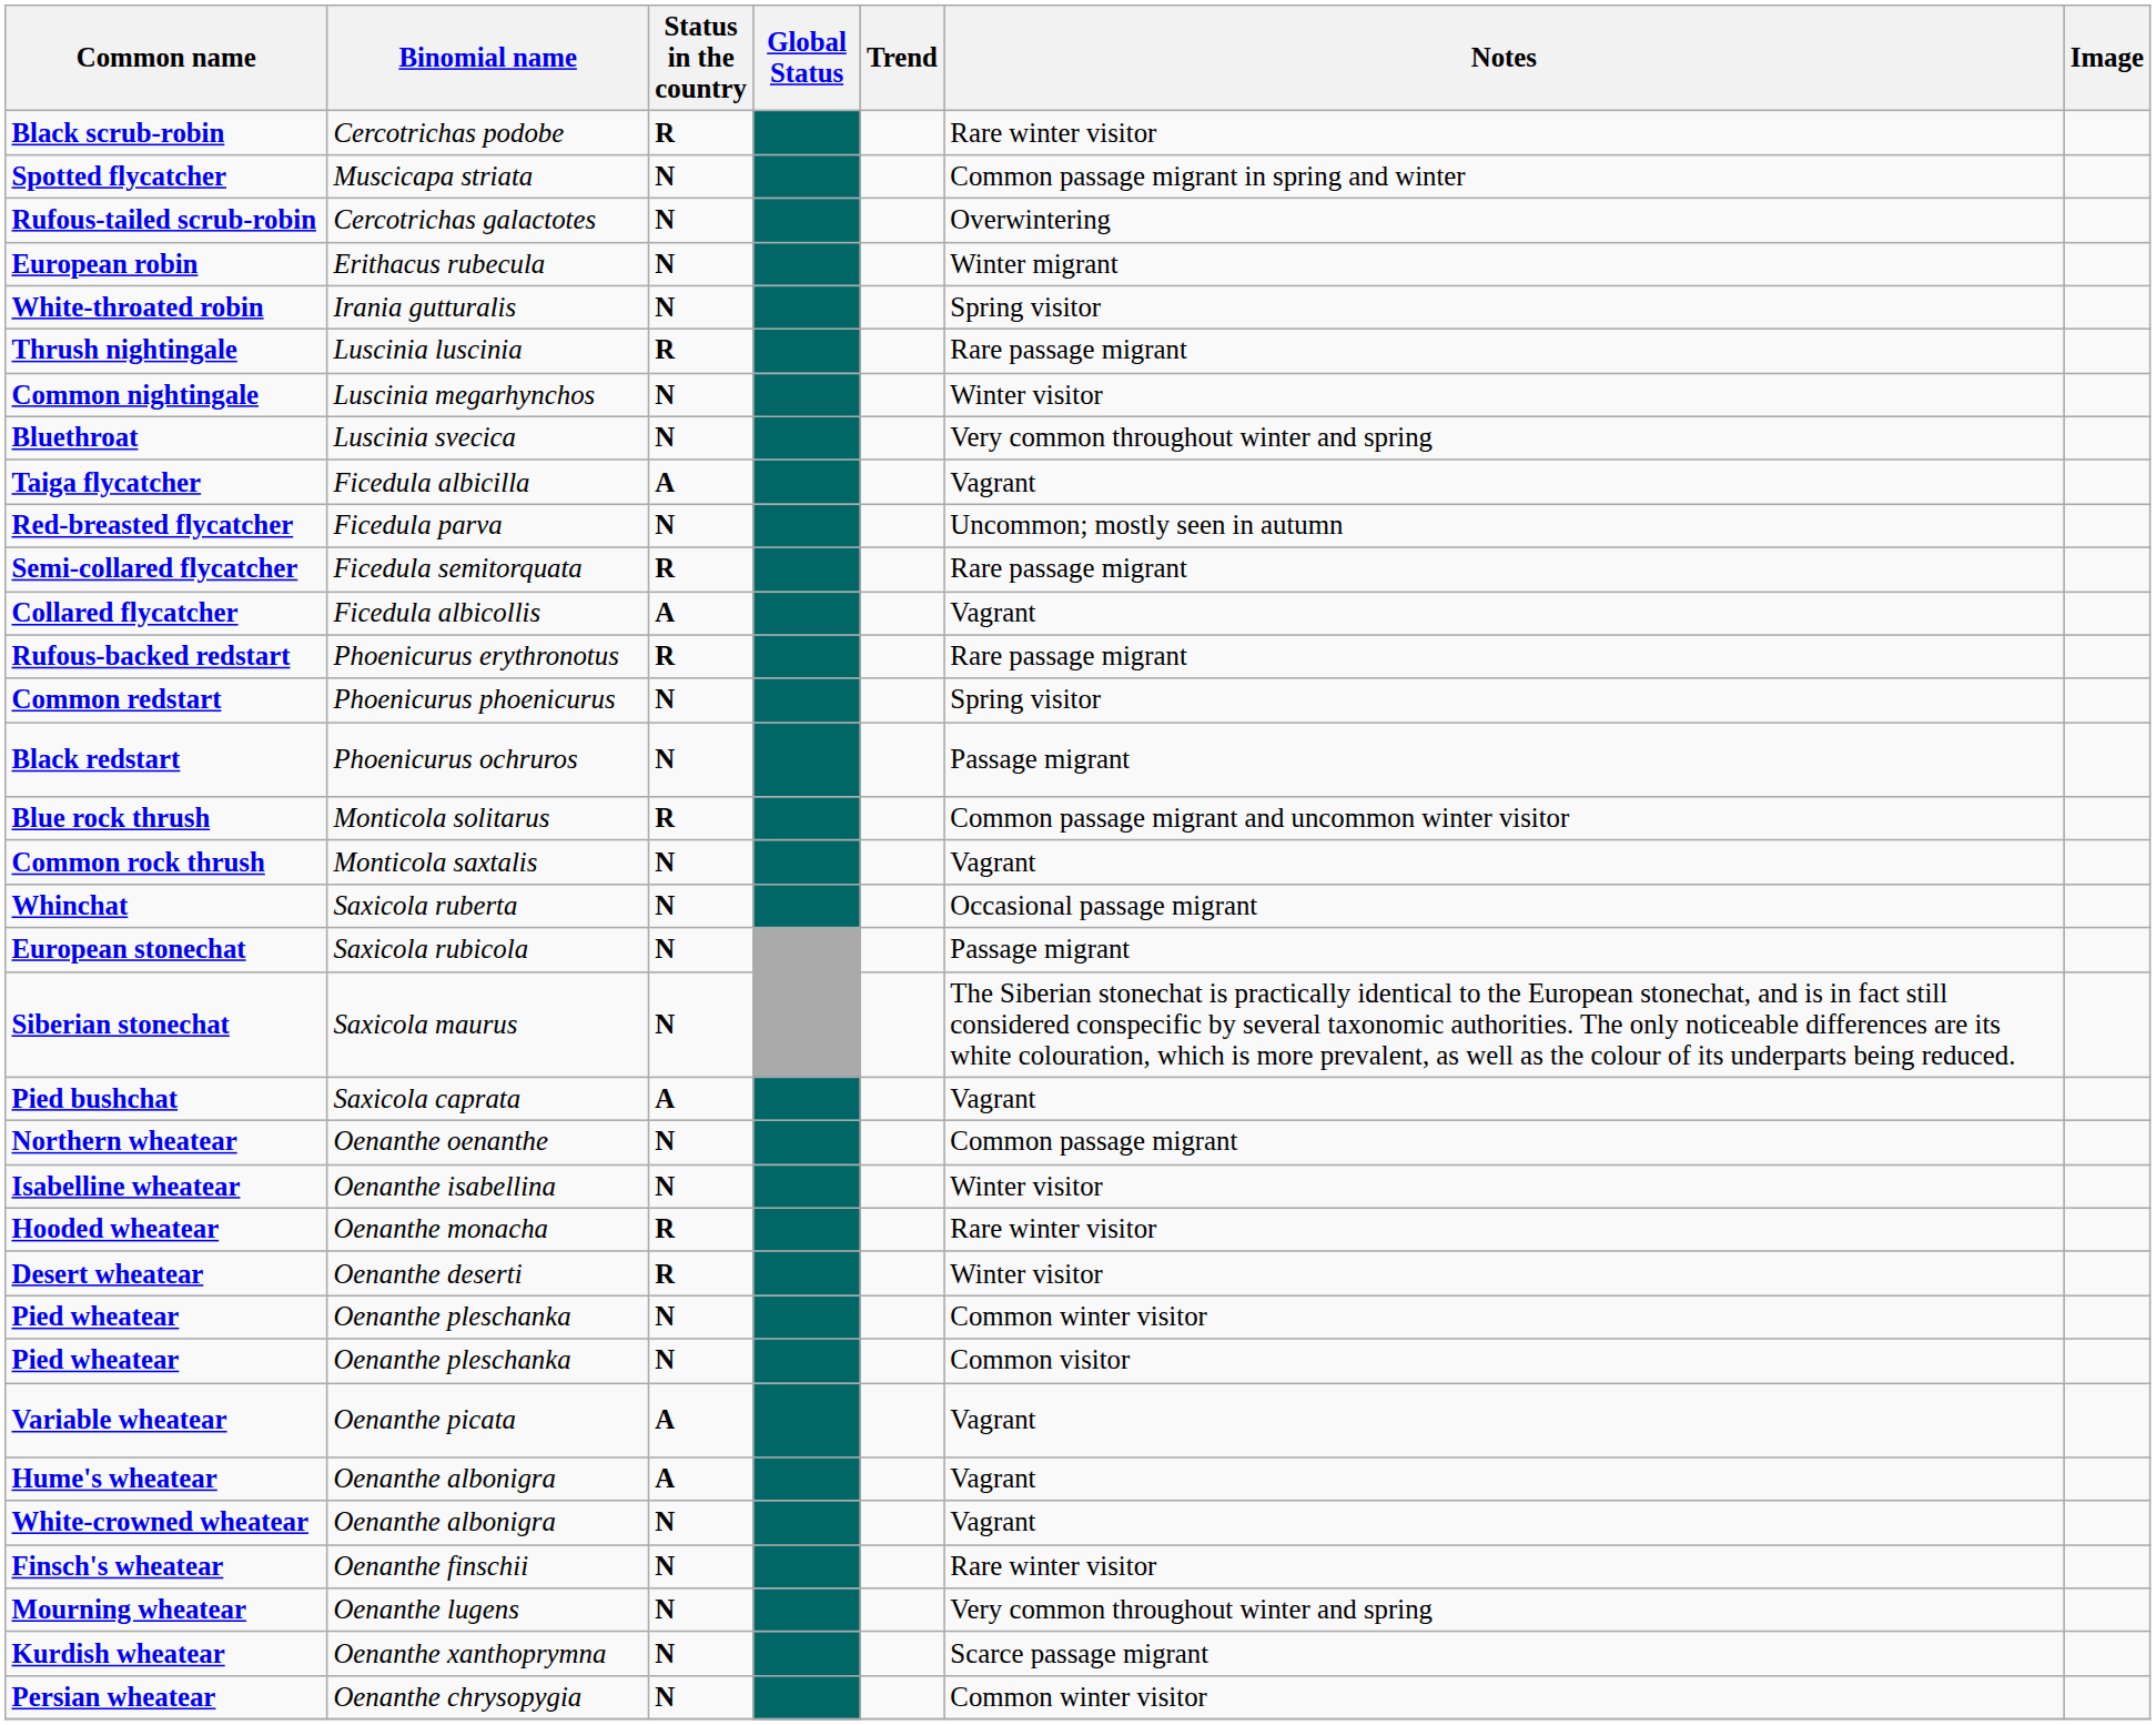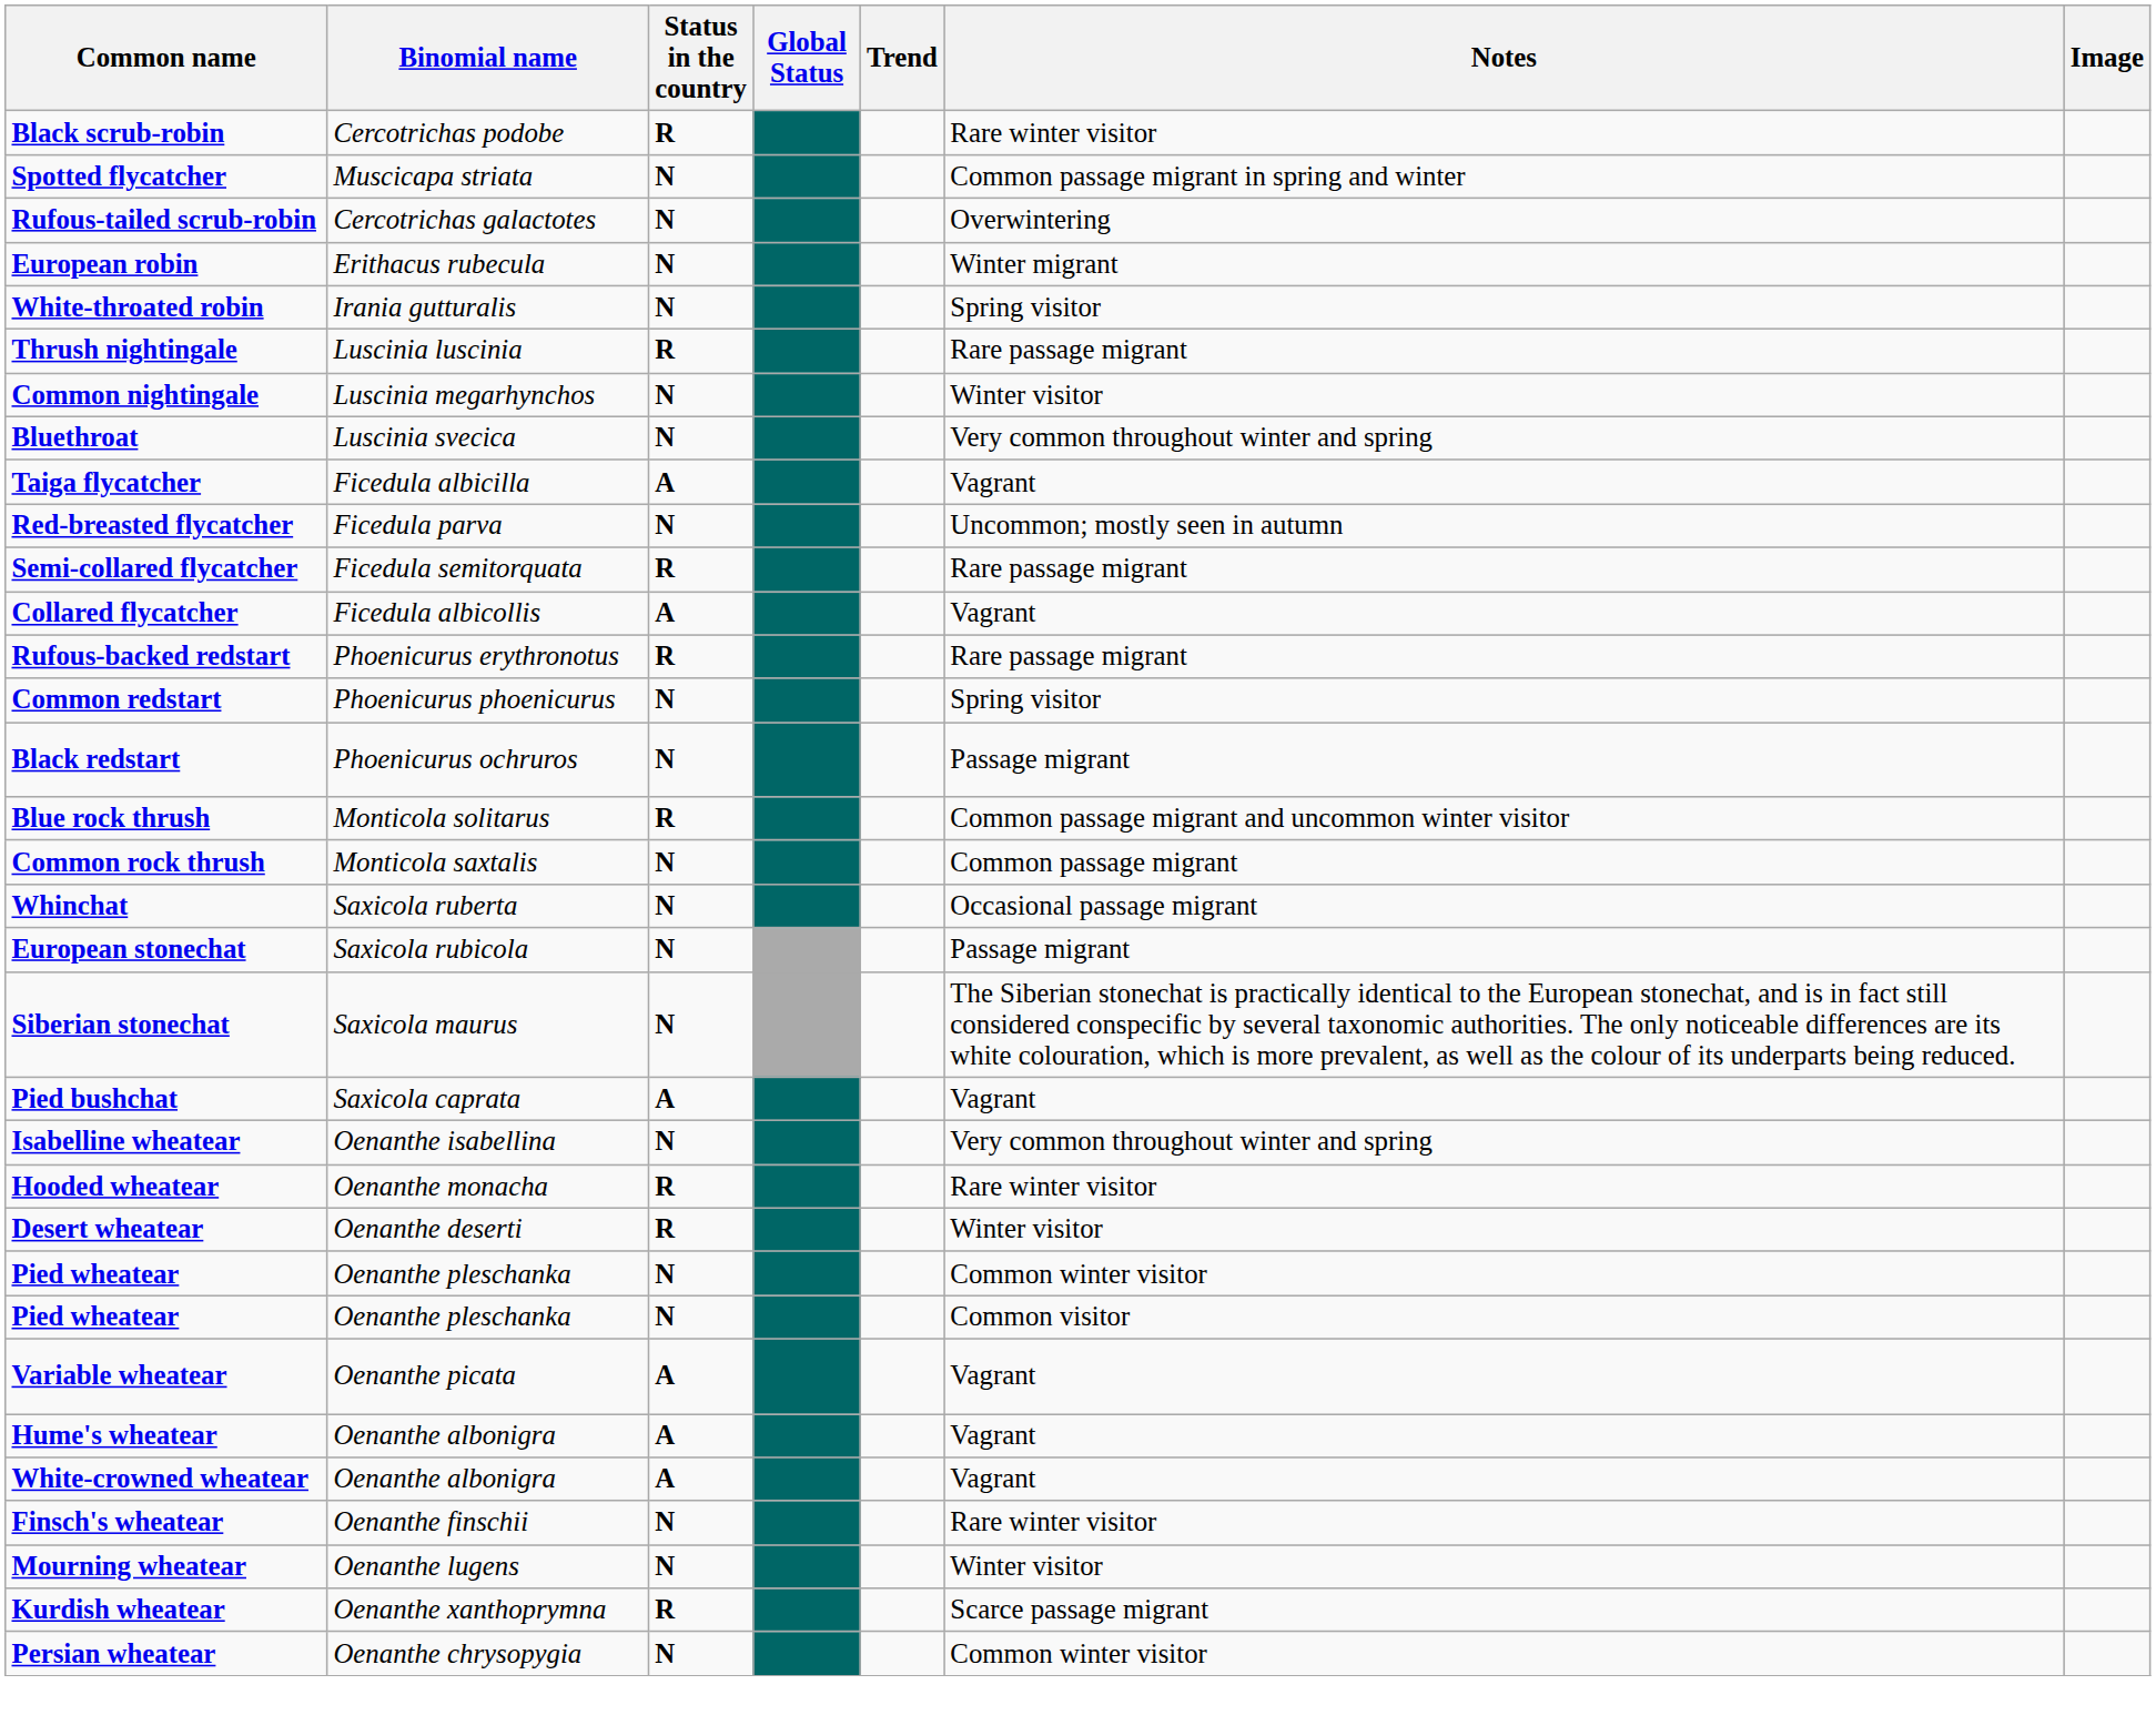Common rock thrush | Notes: Vagrant -> Common passage migrant
- row: Northern wheatear | Oenanthe oenanthe | N | Common passage migrant
Isabelline wheatear | Notes: Winter visitor -> Very common throughout winter and spring
White-crowned wheatear | Status in the country: N -> A
Mourning wheatear | Notes: Very common throughout winter and spring -> Winter visitor
Kurdish wheatear | Status in the country: N -> R
